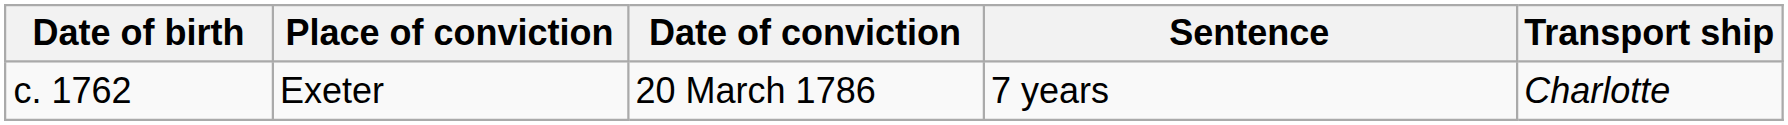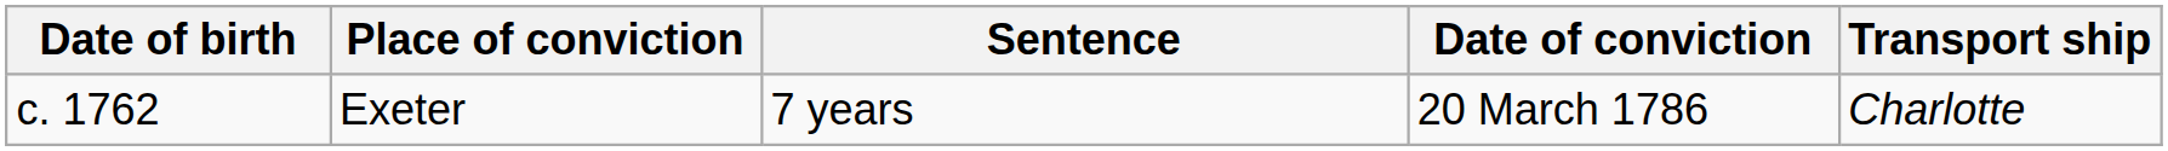columns swapped: Date of conviction <-> Sentence
